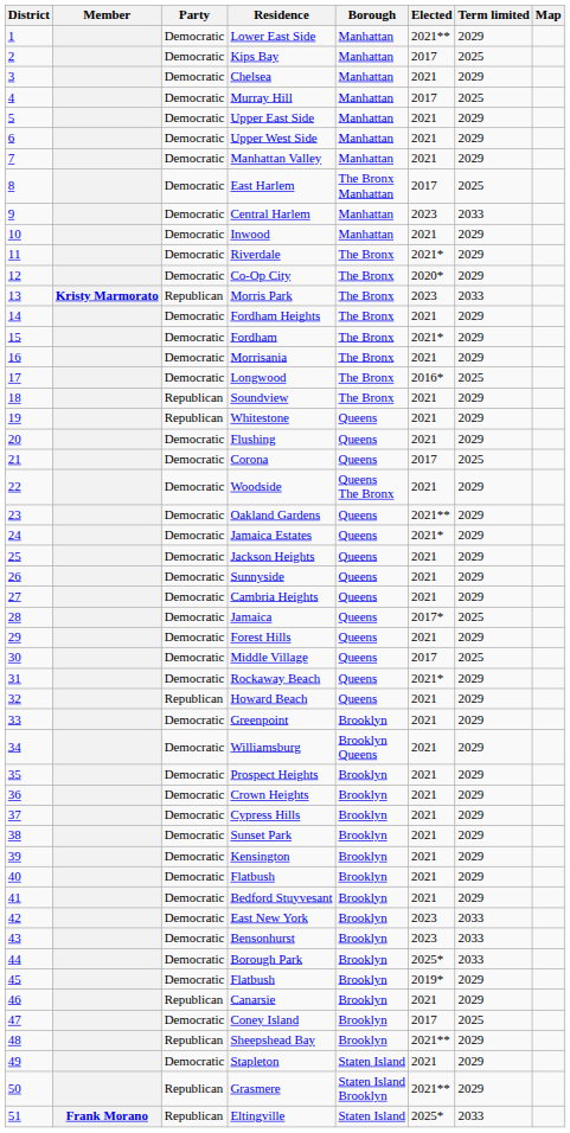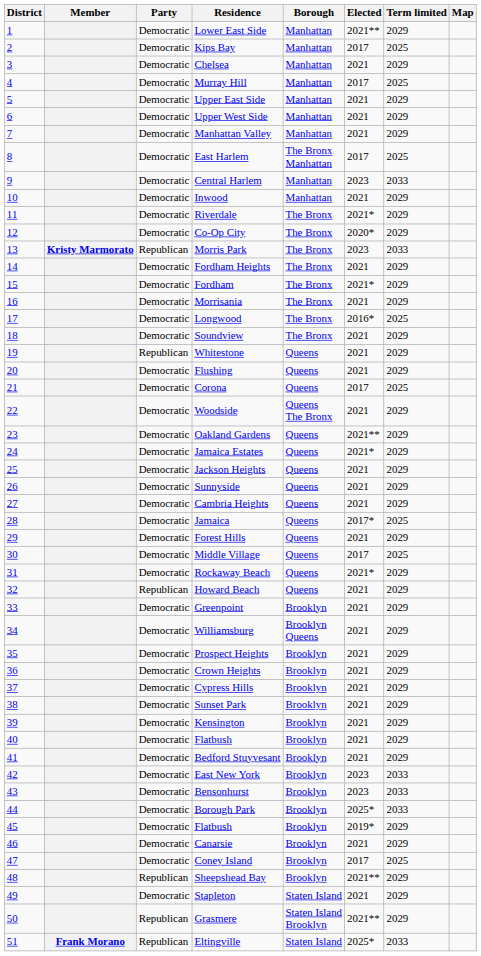Soundview | Party: Republican -> Democratic
Canarsie | Party: Republican -> Democratic
